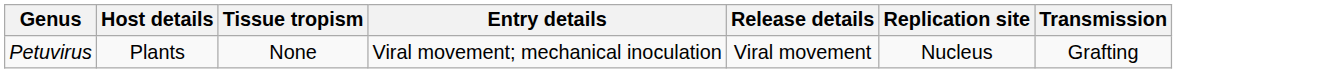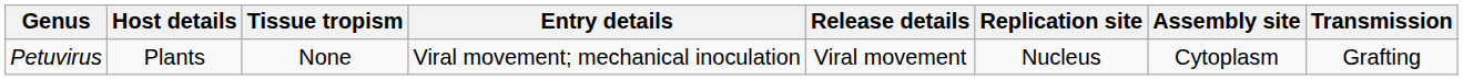+ column: Assembly site | Cytoplasm
